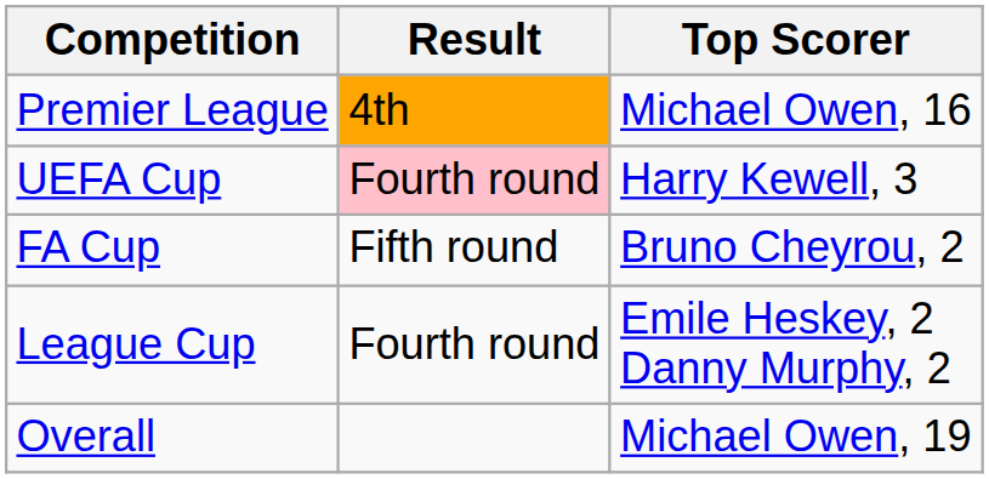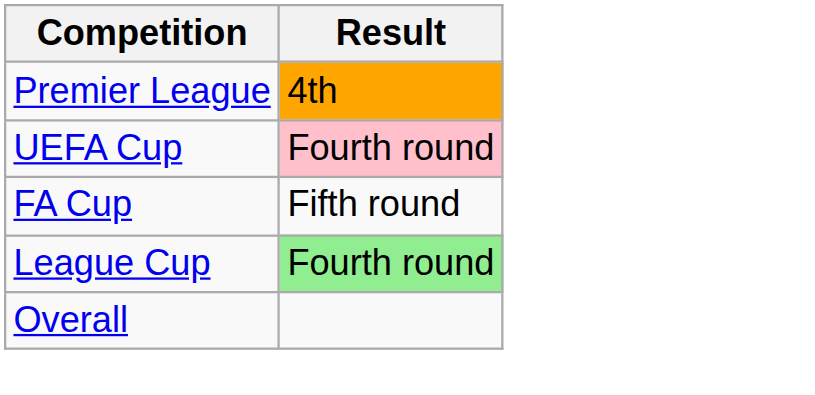- column: Top Scorer | Michael Owen, 16 | Harry Kewell, 3 | Bruno Cheyrou, 2 | Emile Heskey, 2 Danny Murphy, 2 | Michael Owen, 19
League Cup | Result: no background -> lightgreen background
